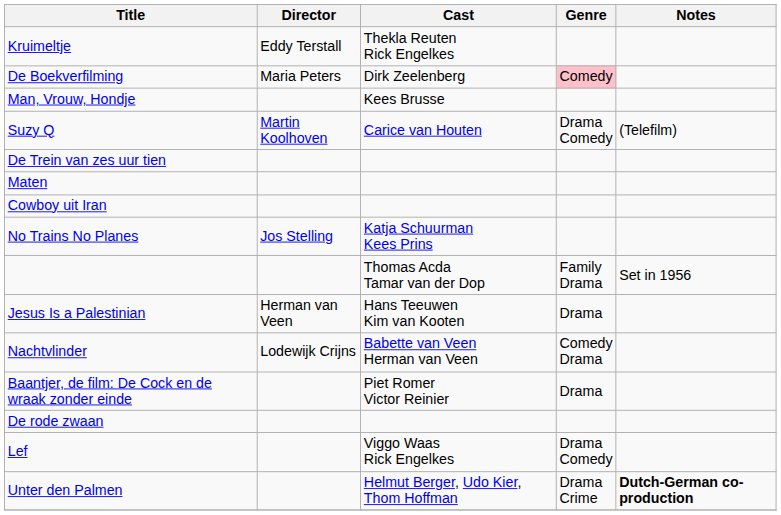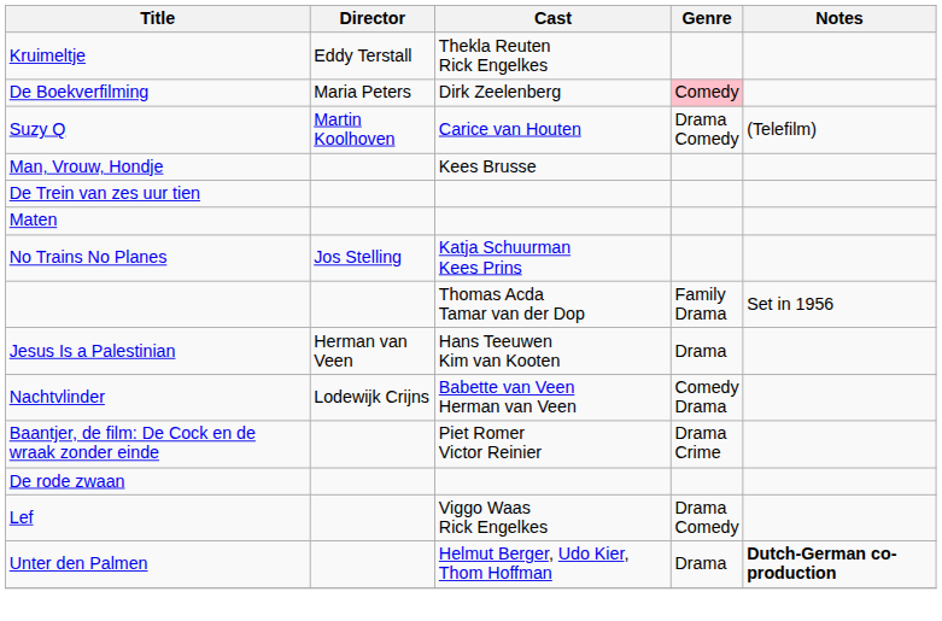rows swapped: Man, Vrouw, Hondje <-> Suzy Q
- row: Cowboy uit Iran
Baantjer, de film: De Cock en de wraak zonder einde | Genre: Drama -> Drama Crime
Unter den Palmen | Genre: Drama Crime -> Drama
